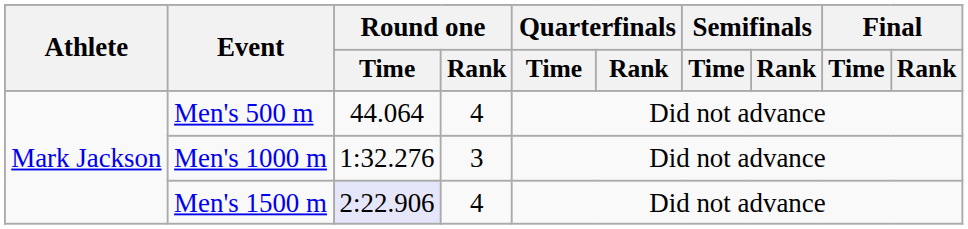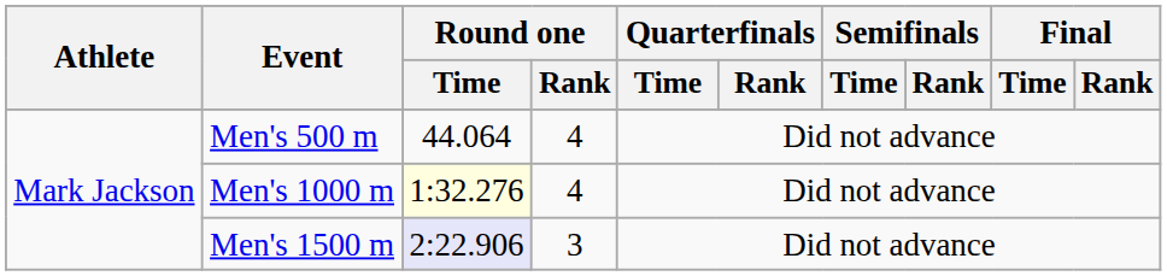Men's 1000 m | Round one / Time: no background -> lightyellow background
Men's 1000 m | Round one / Rank: 3 -> 4
Men's 1500 m | Round one / Rank: 4 -> 3
